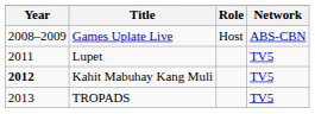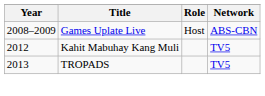- row: 2011 | Lupet | TV5
Kahit Mabuhay Kang Muli | Year: bold -> normal
